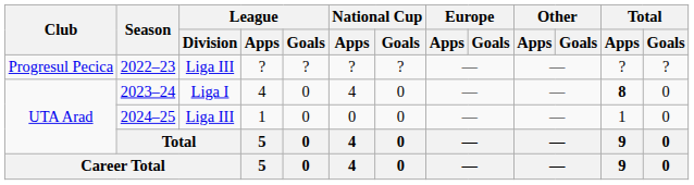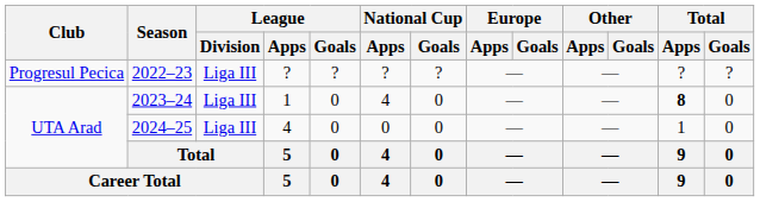2023–24 | League / Division: Liga I -> Liga III
2023–24 | League / Apps: 4 -> 1
2024–25 | League / Apps: 1 -> 4
